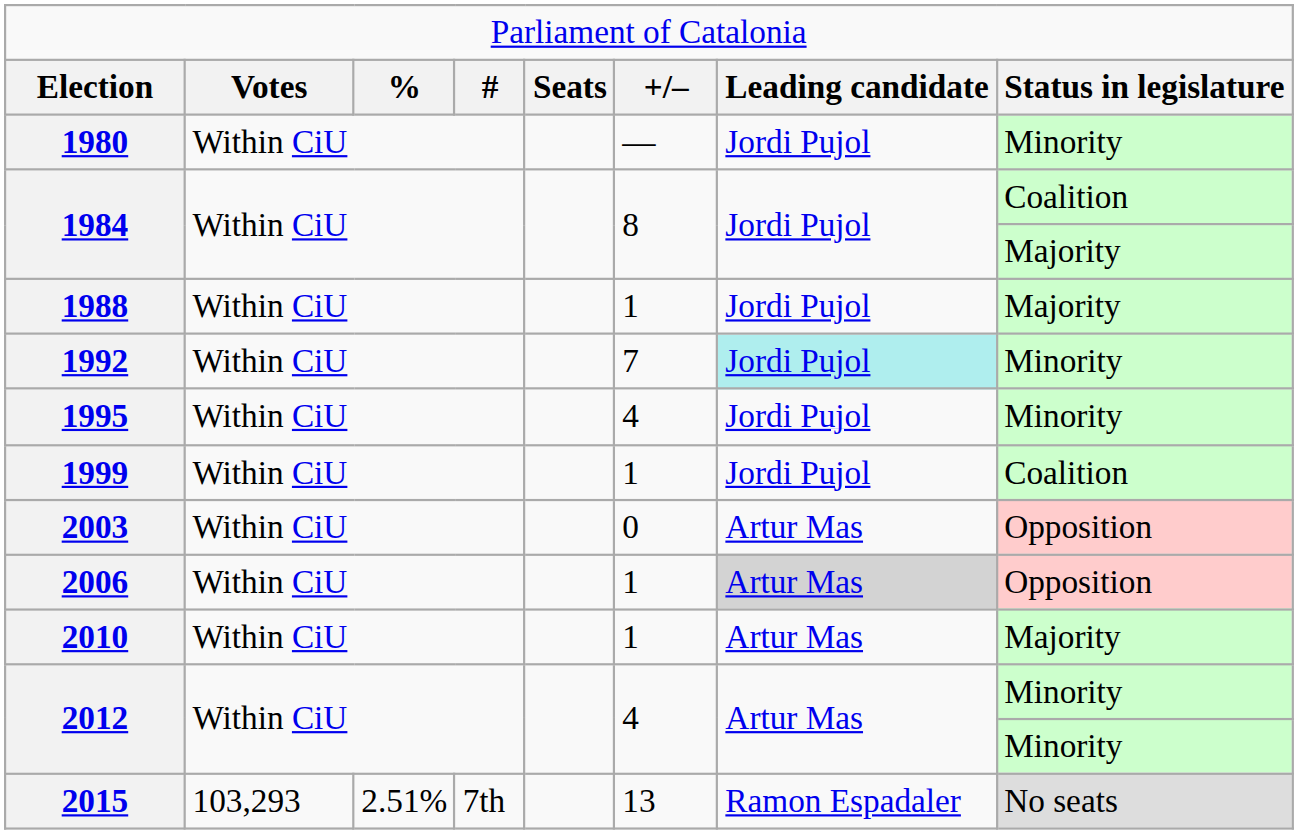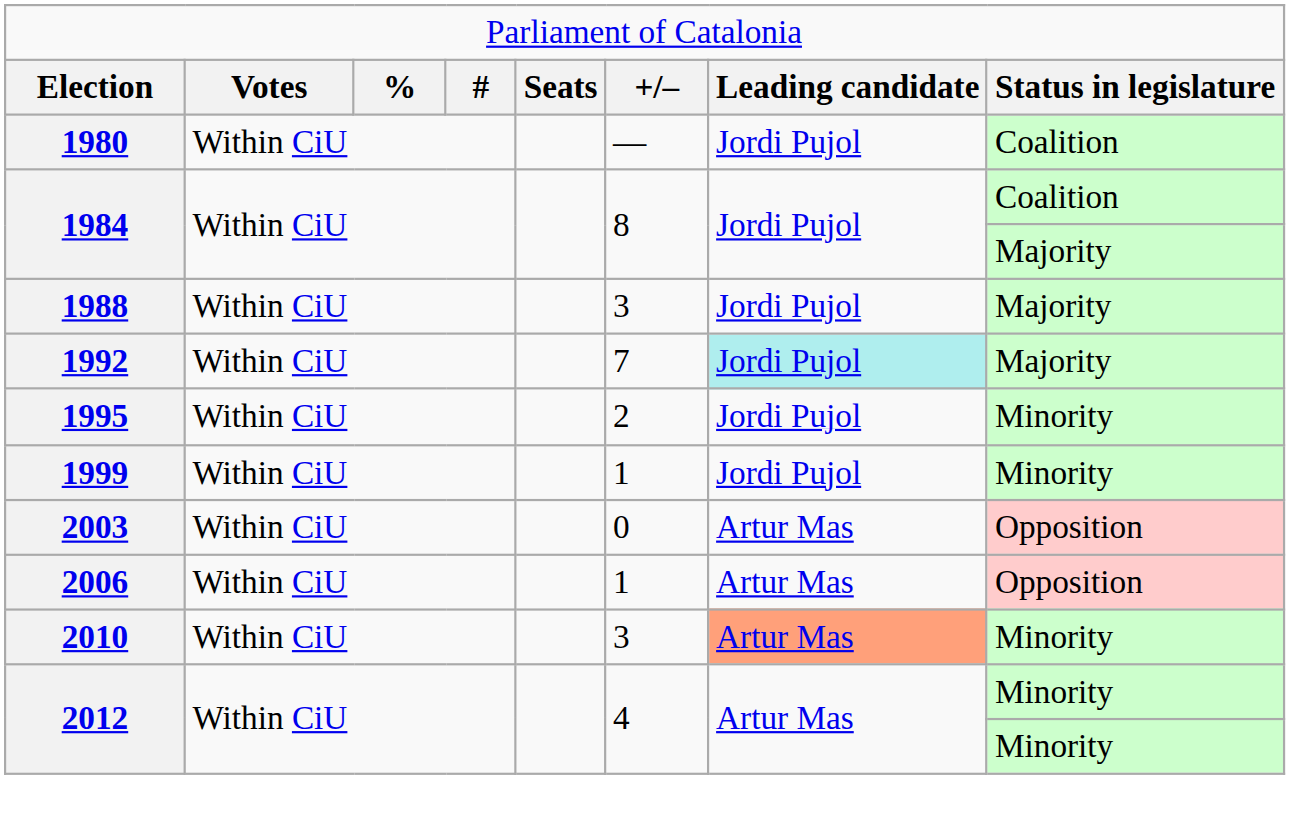1980 | column 8: Minority -> Coalition
1988 | column 6: 1 -> 3
1992 | column 8: Minority -> Majority
1995 | column 6: 4 -> 2
1999 | column 8: Coalition -> Minority
2006 | column 7: lightgrey background -> no background
2010 | column 6: 1 -> 3
2010 | column 7: no background -> lightsalmon background
2010 | column 8: Majority -> Minority
- row: 2015 | 103,293 | 2.51% | 7th | 13 | Ramon Espadaler | No seats
